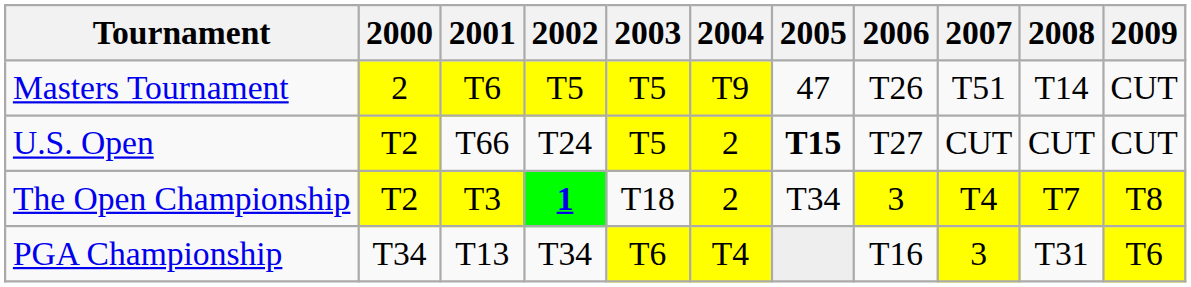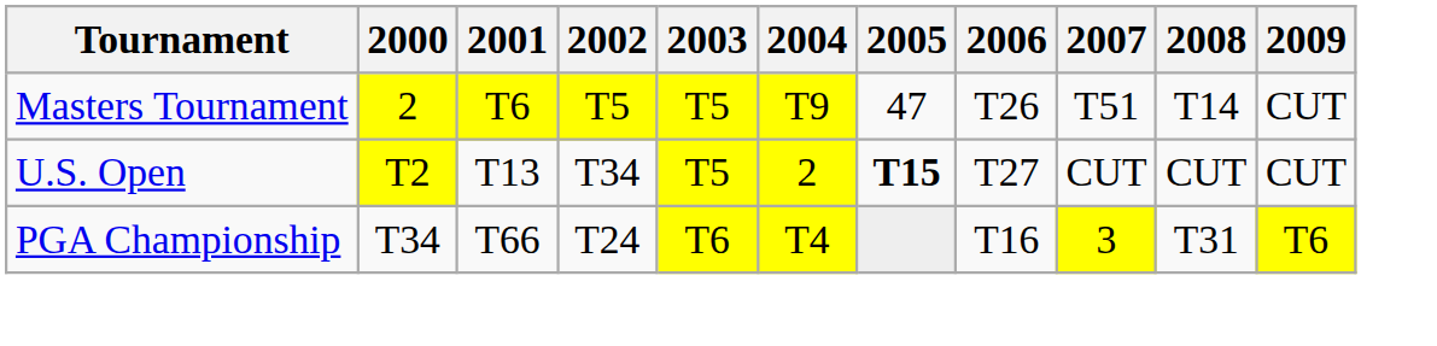U.S. Open | 2001: T66 -> T13
U.S. Open | 2002: T24 -> T34
- row: The Open Championship | T2 | T3 | 1 | T18 | 2 | T34 | 3 | T4 | T7 | T8
PGA Championship | 2001: T13 -> T66
PGA Championship | 2002: T34 -> T24
